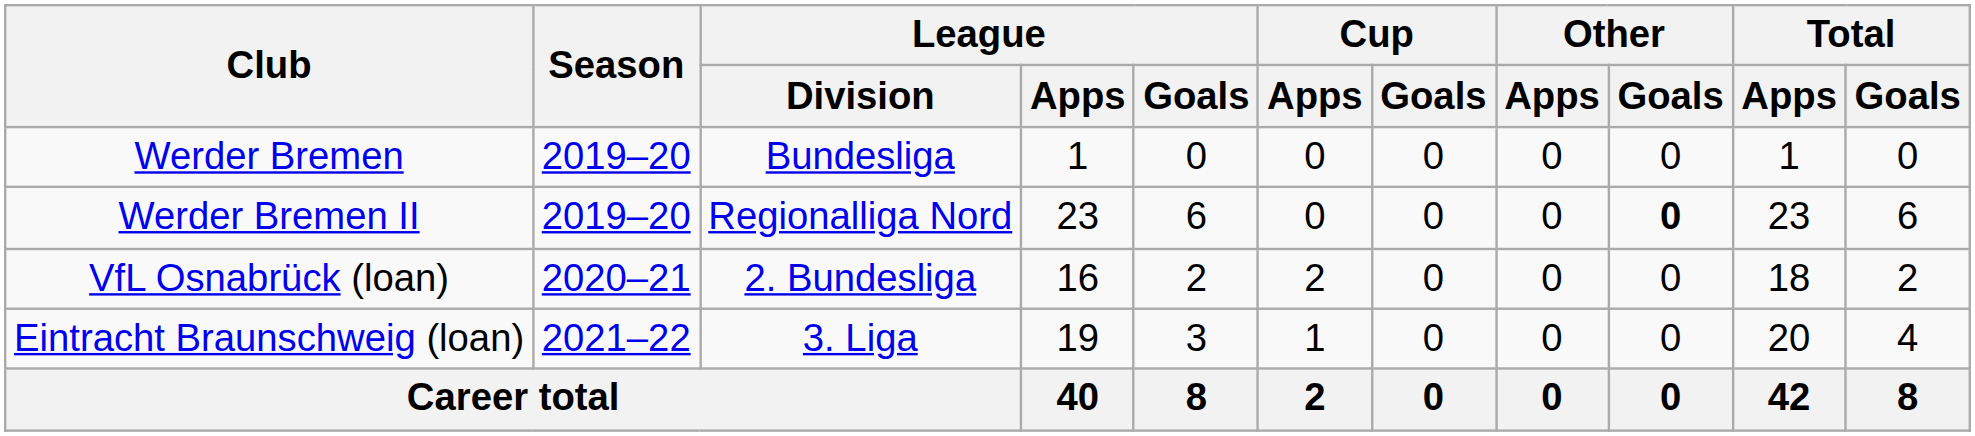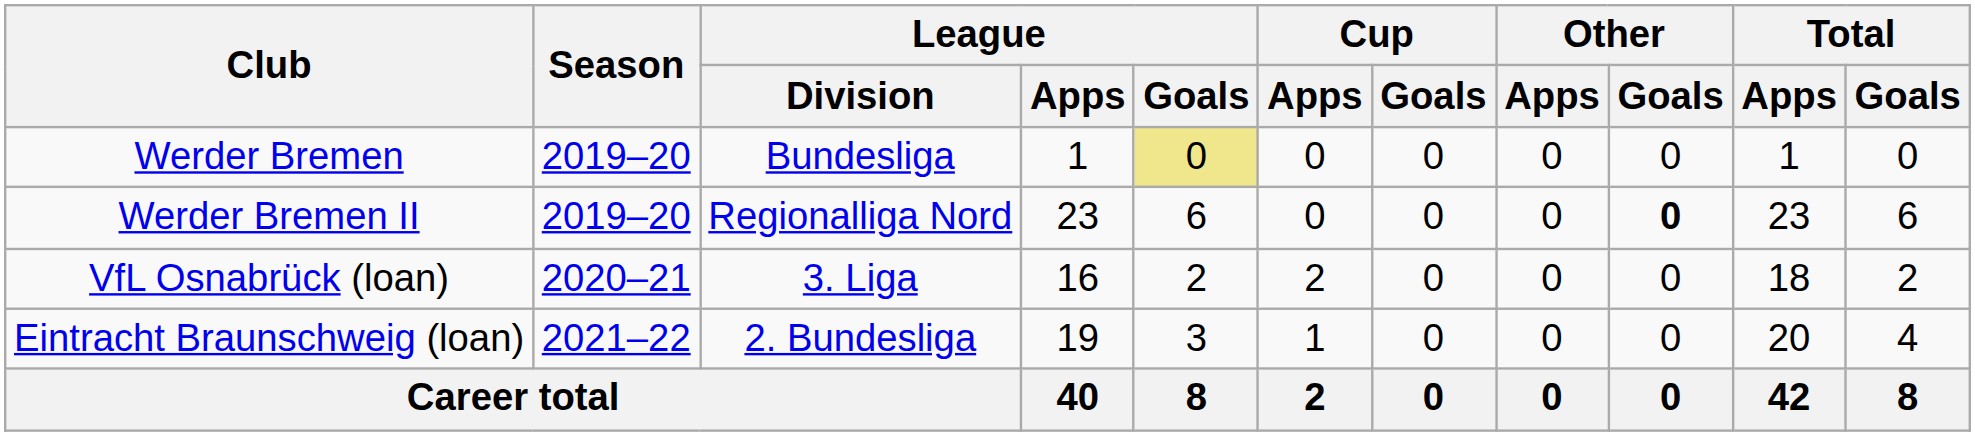Werder Bremen | League / Goals: no background -> khaki background
VfL Osnabrück (loan) | League / Division: 2. Bundesliga -> 3. Liga
Eintracht Braunschweig (loan) | League / Division: 3. Liga -> 2. Bundesliga
